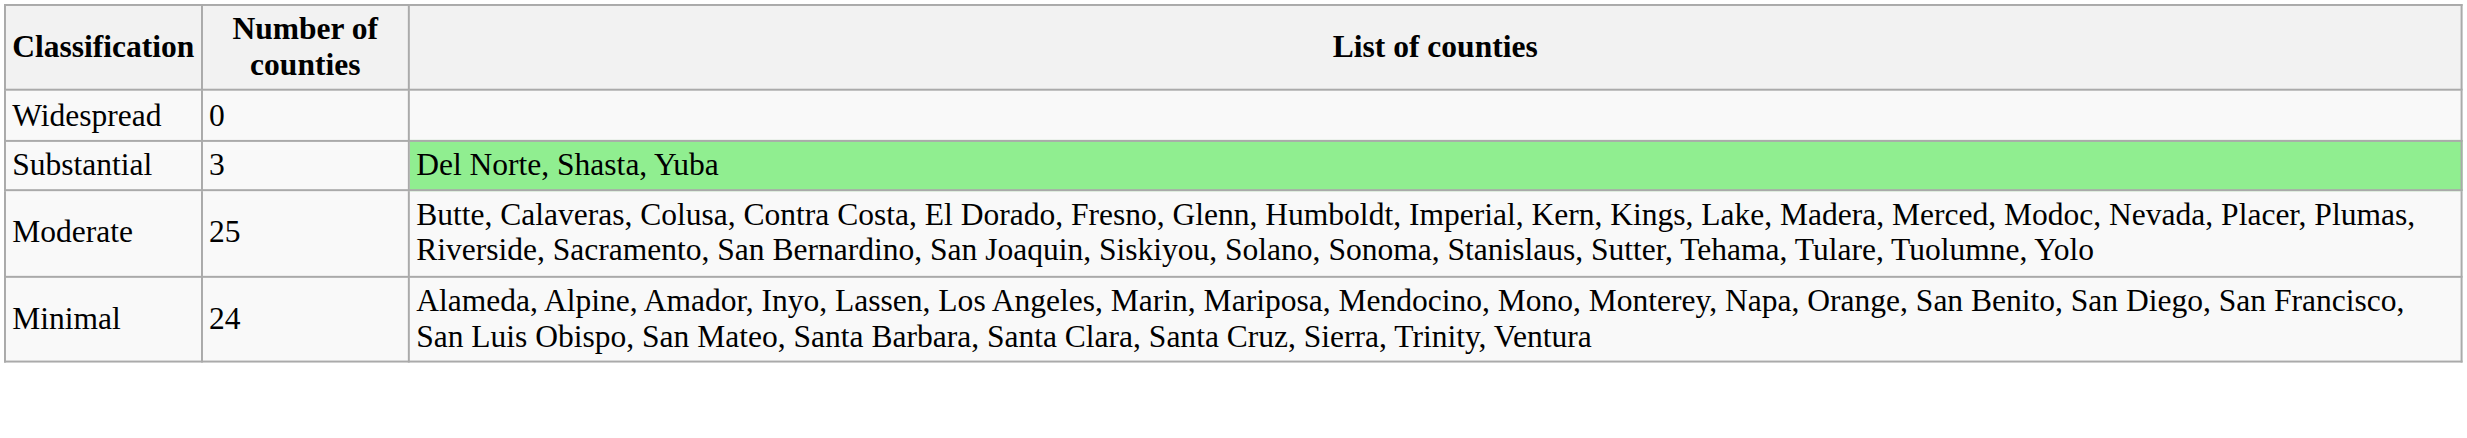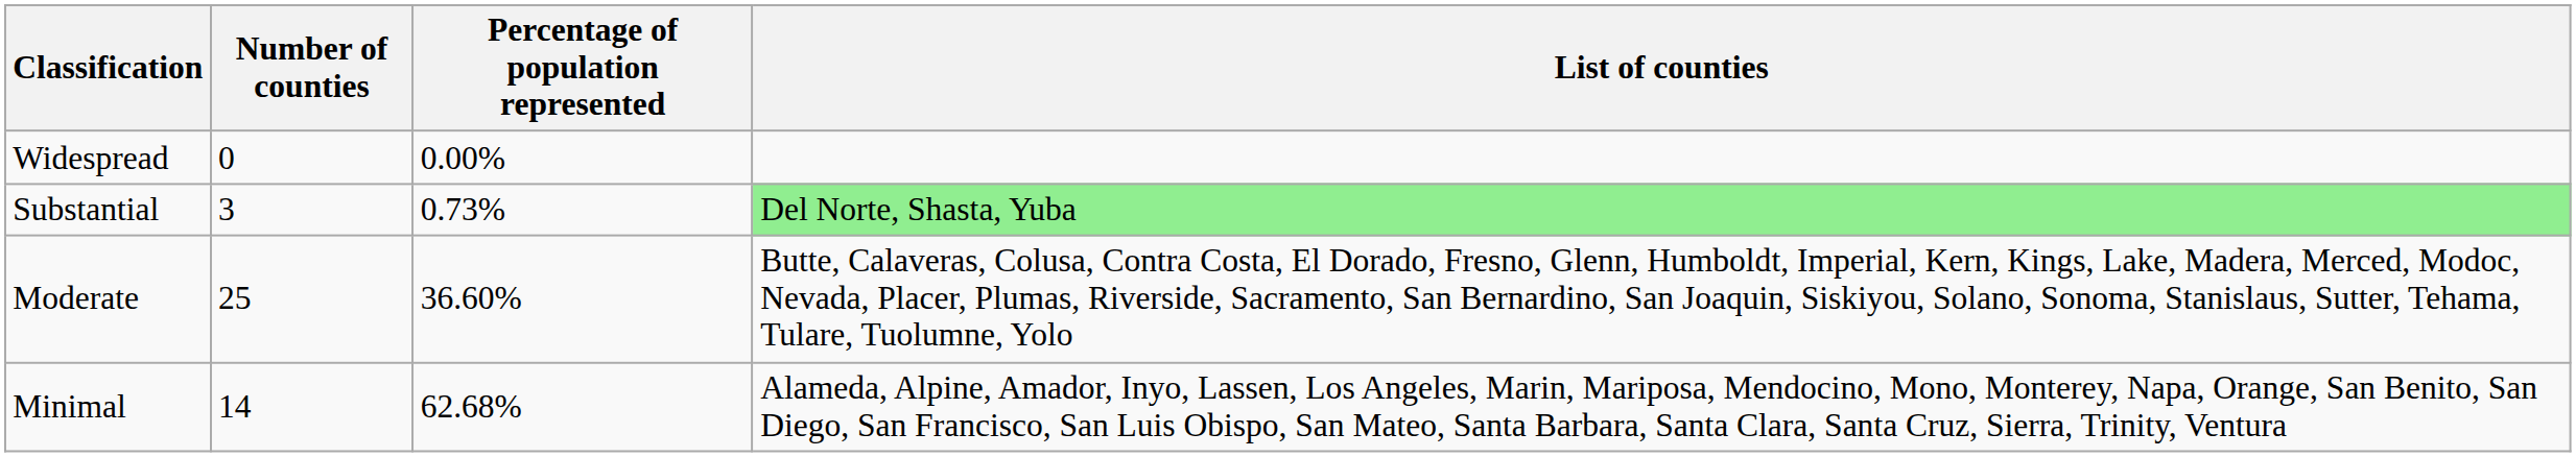+ column: Percentage of population represented | 0.00% | 0.73% | 36.60% | 62.68%
Minimal | Number of counties: 24 -> 14
